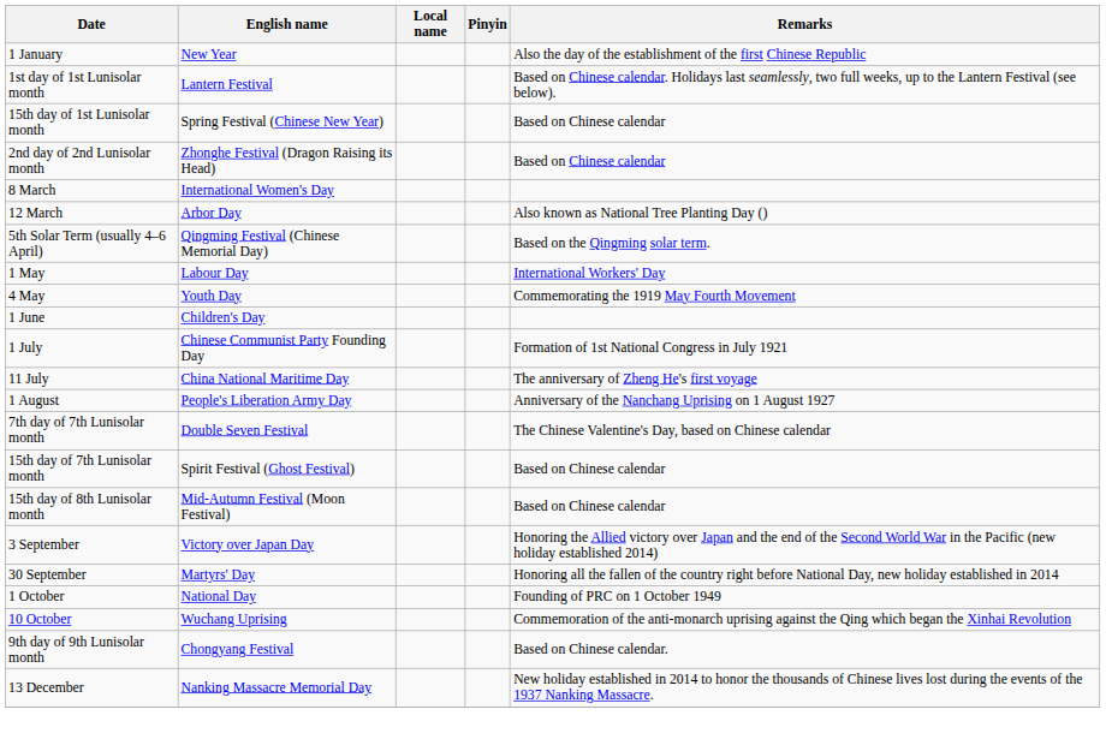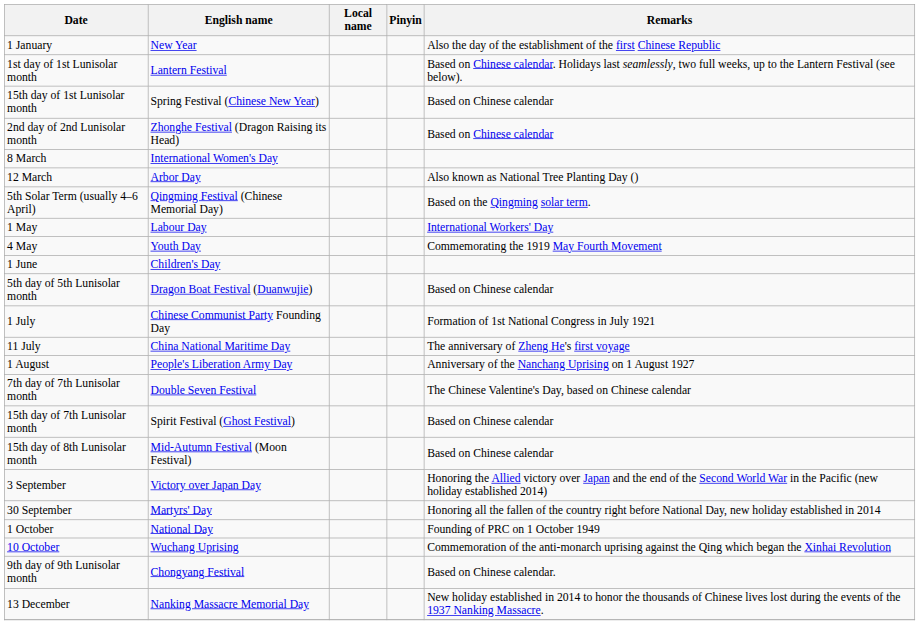+ row: 5th day of 5th Lunisolar month | Dragon Boat Festival (Duanwujie) | Based on Chinese calendar
